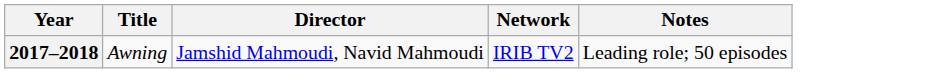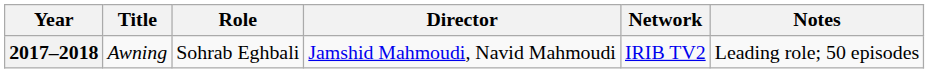+ column: Role | Sohrab Eghbali
